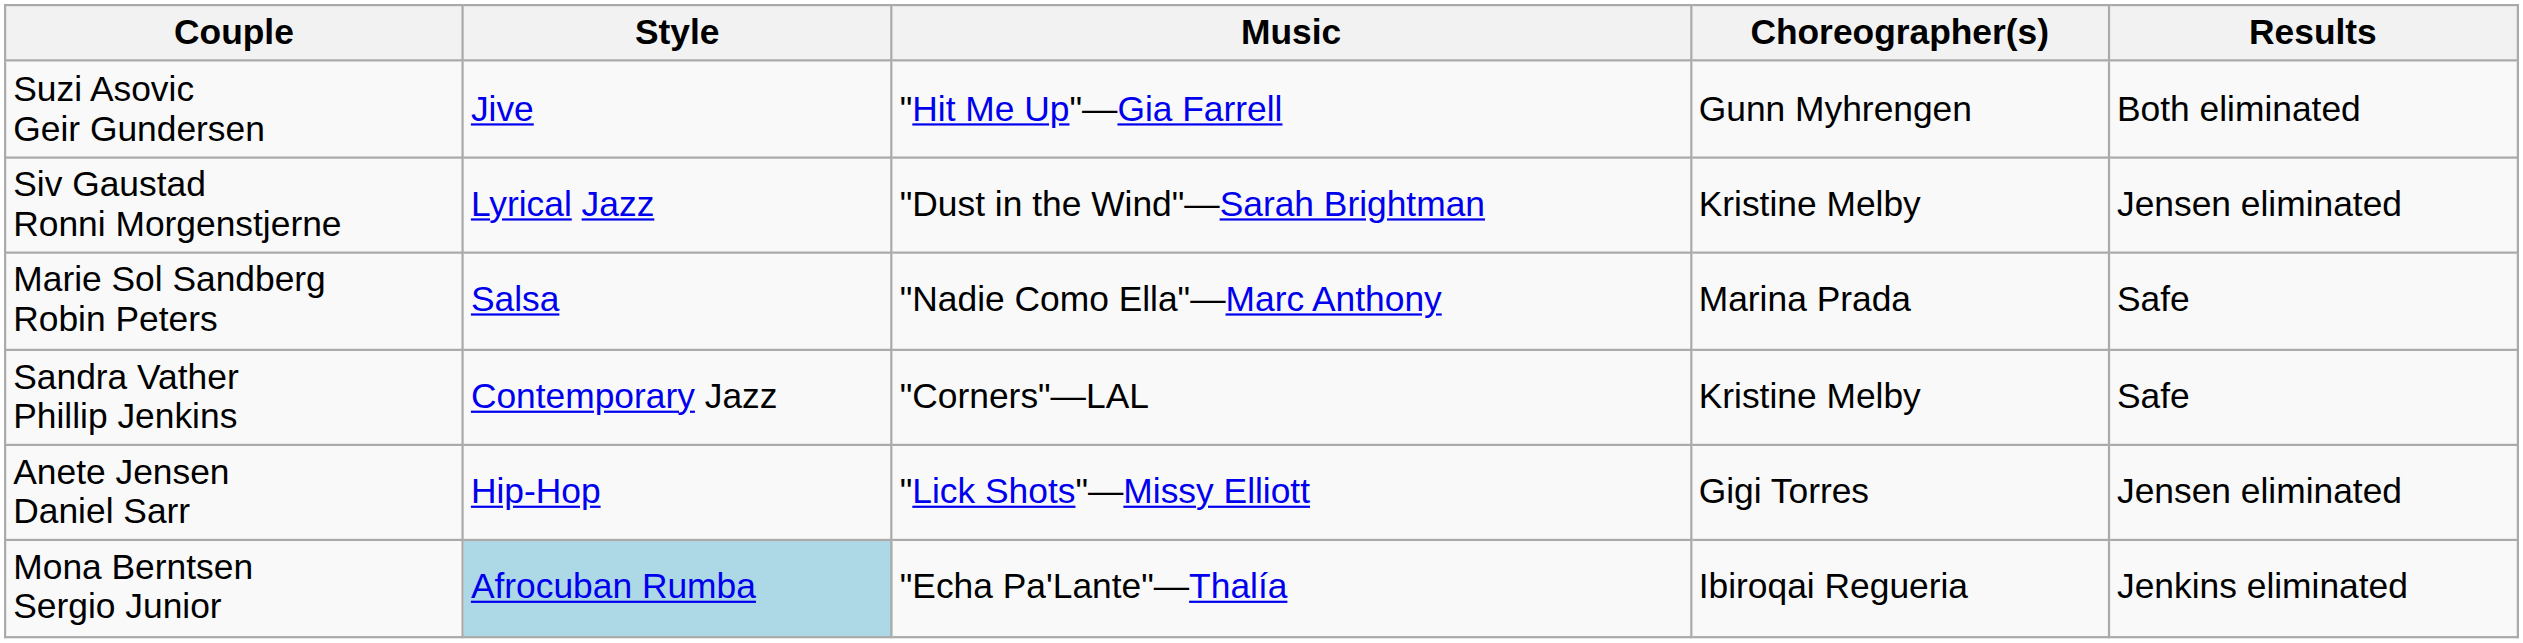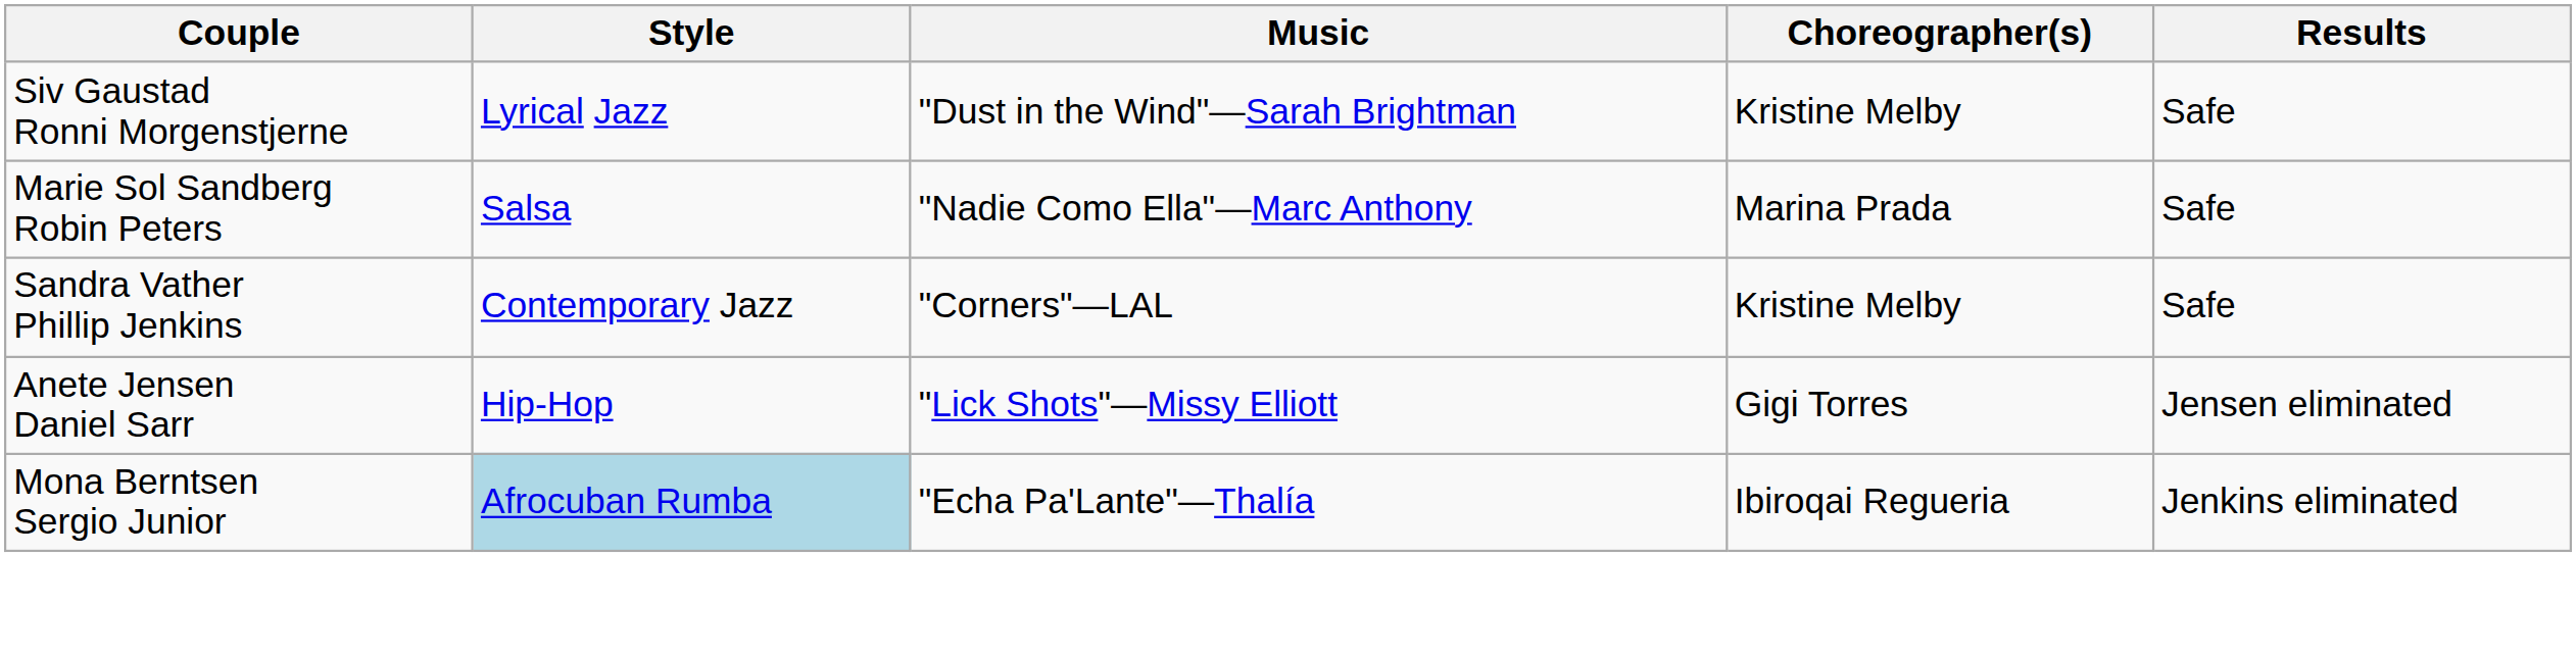- row: Suzi Asovic Geir Gundersen | Jive | "Hit Me Up"—Gia Farrell | Gunn Myhrengen | Both eliminated
Siv Gaustad Ronni Morgenstjerne | Results: Jensen eliminated -> Safe
